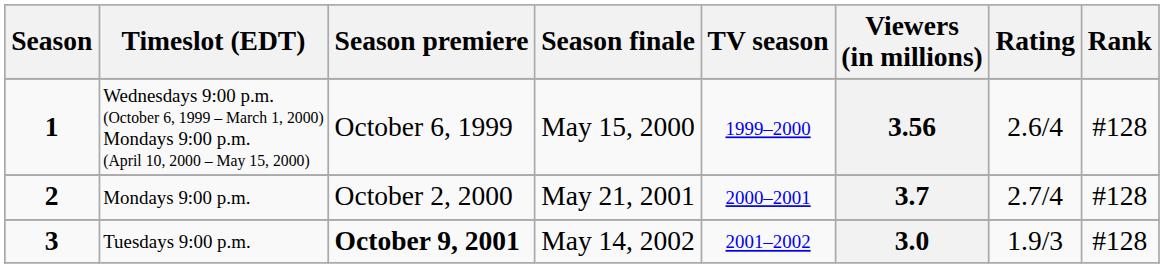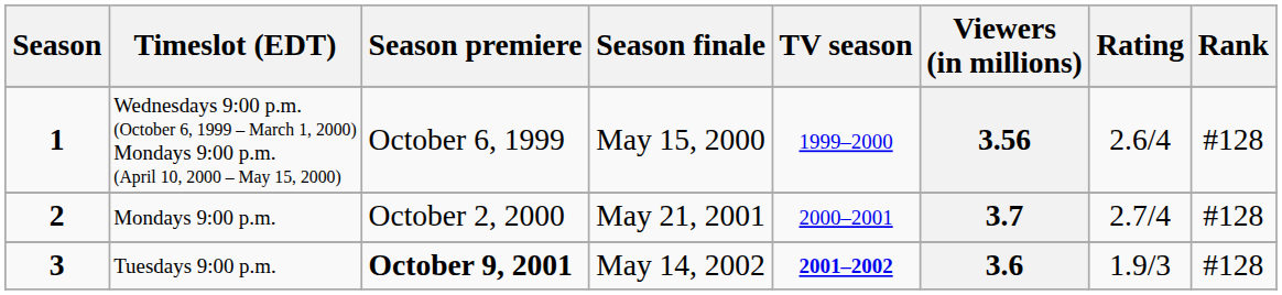Tuesdays 9:00 p.m. | TV season: normal -> bold
Tuesdays 9:00 p.m. | Viewers (in millions): 3.0 -> 3.6
